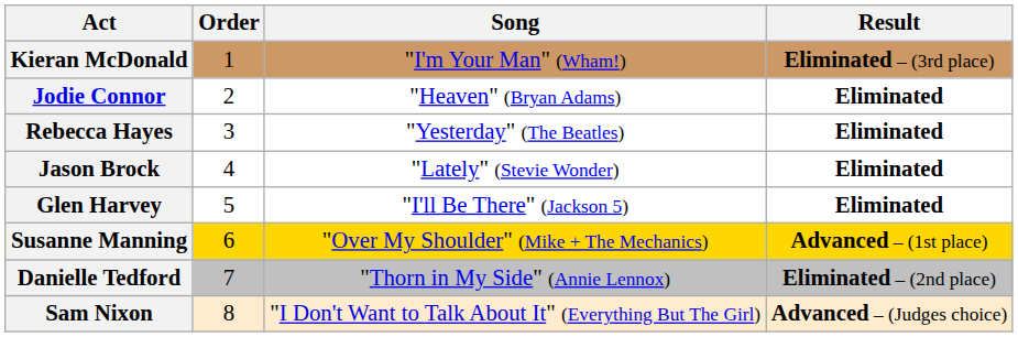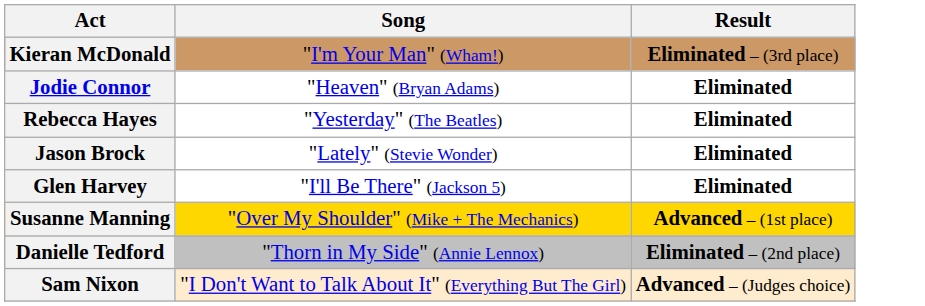- column: Order | 1 | 2 | 3 | 4 | 5 | 6 | 7 | 8
